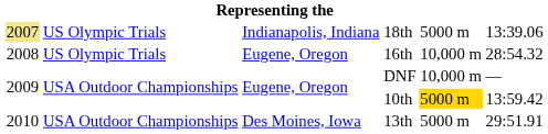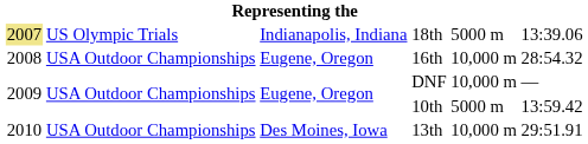16th | column 2: US Olympic Trials -> USA Outdoor Championships
10th | column 5: gold background -> no background
13th | column 5: 5000 m -> 10,000 m
